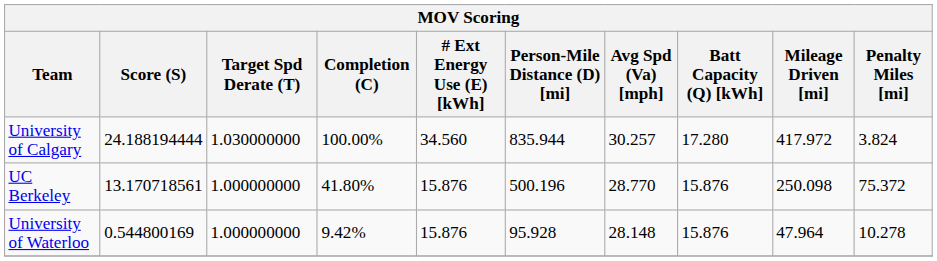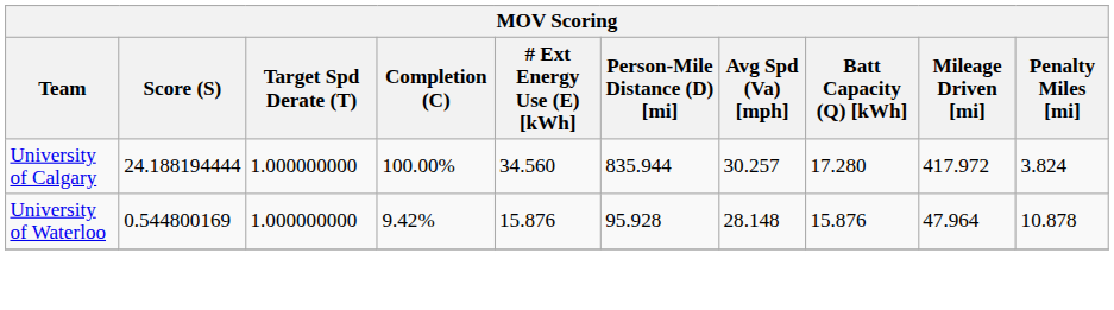University of Calgary | Target Spd Derate (T): 1.030000000 -> 1.000000000
- row: UC Berkeley | 13.170718561 | 1.000000000 | 41.80% | 15.876 | 500.196 | 28.770 | 15.876 | 250.098 | 75.372
University of Waterloo | Penalty Miles [mi]: 10.278 -> 10.878
